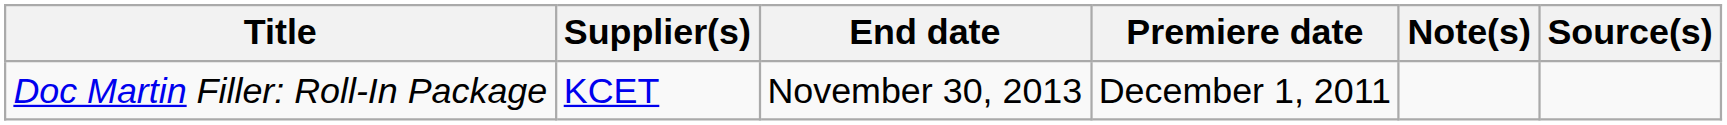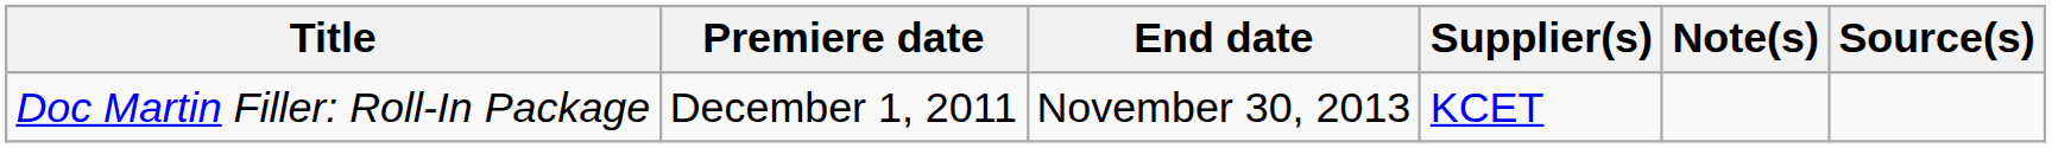columns swapped: Premiere date <-> Supplier(s)
